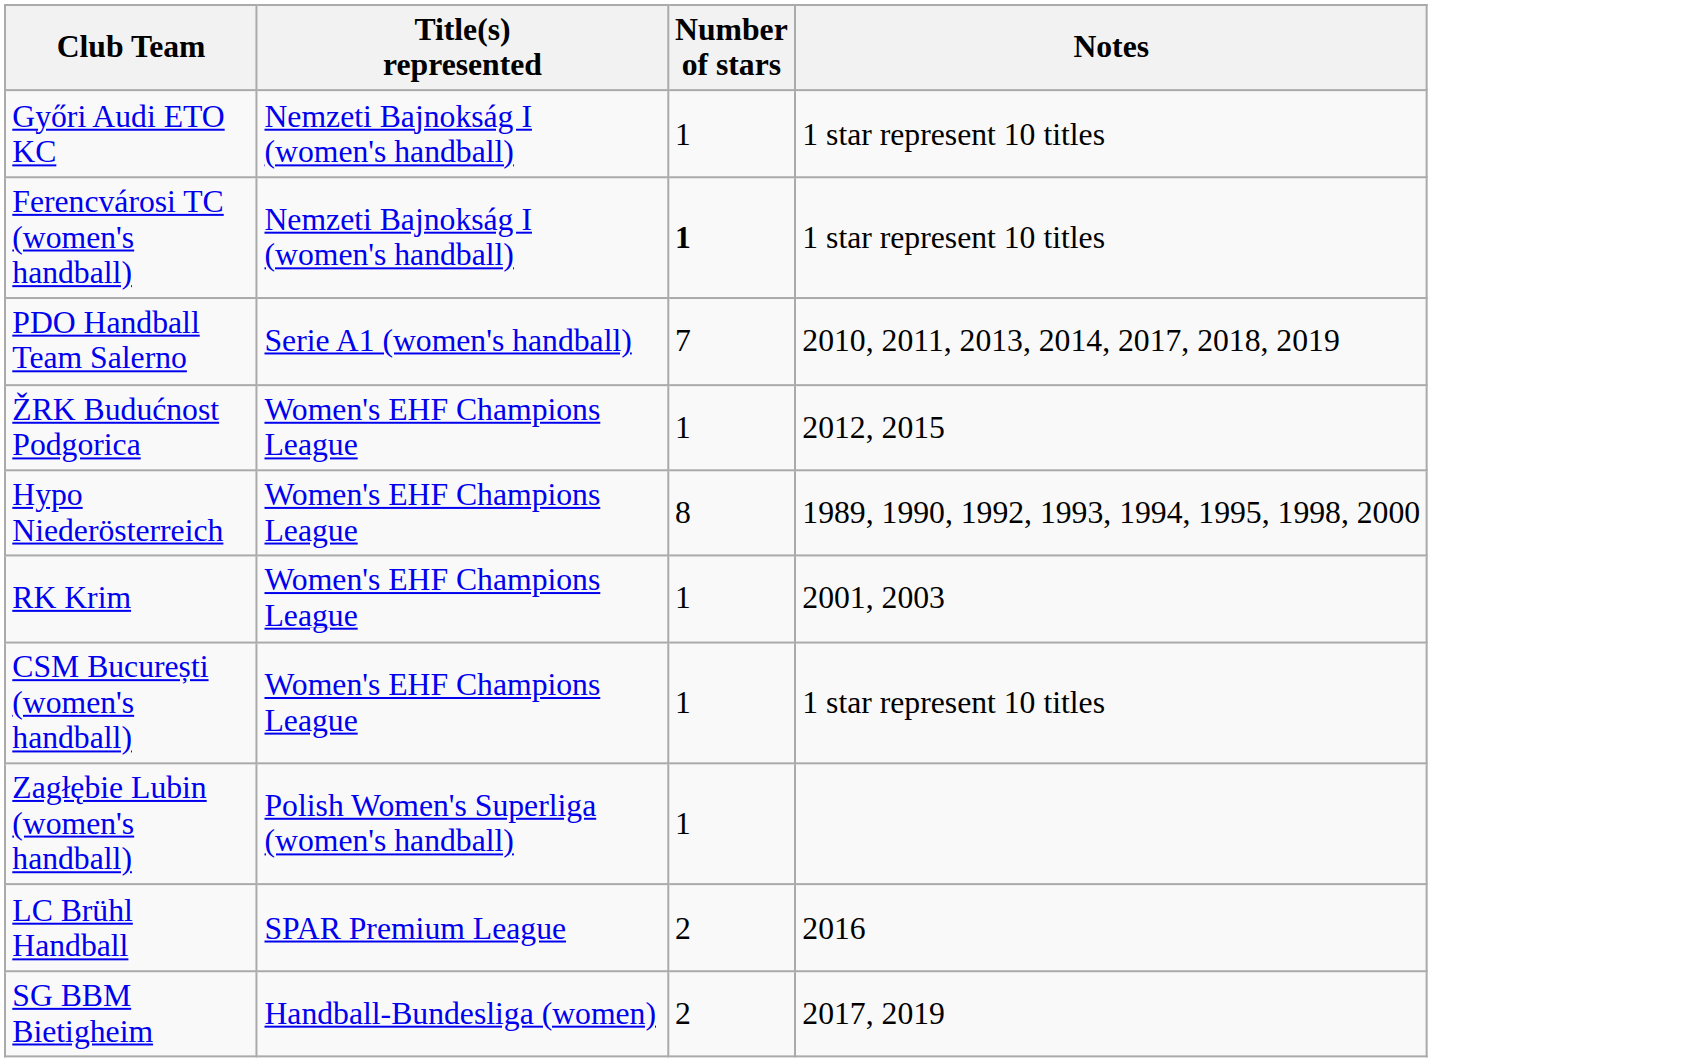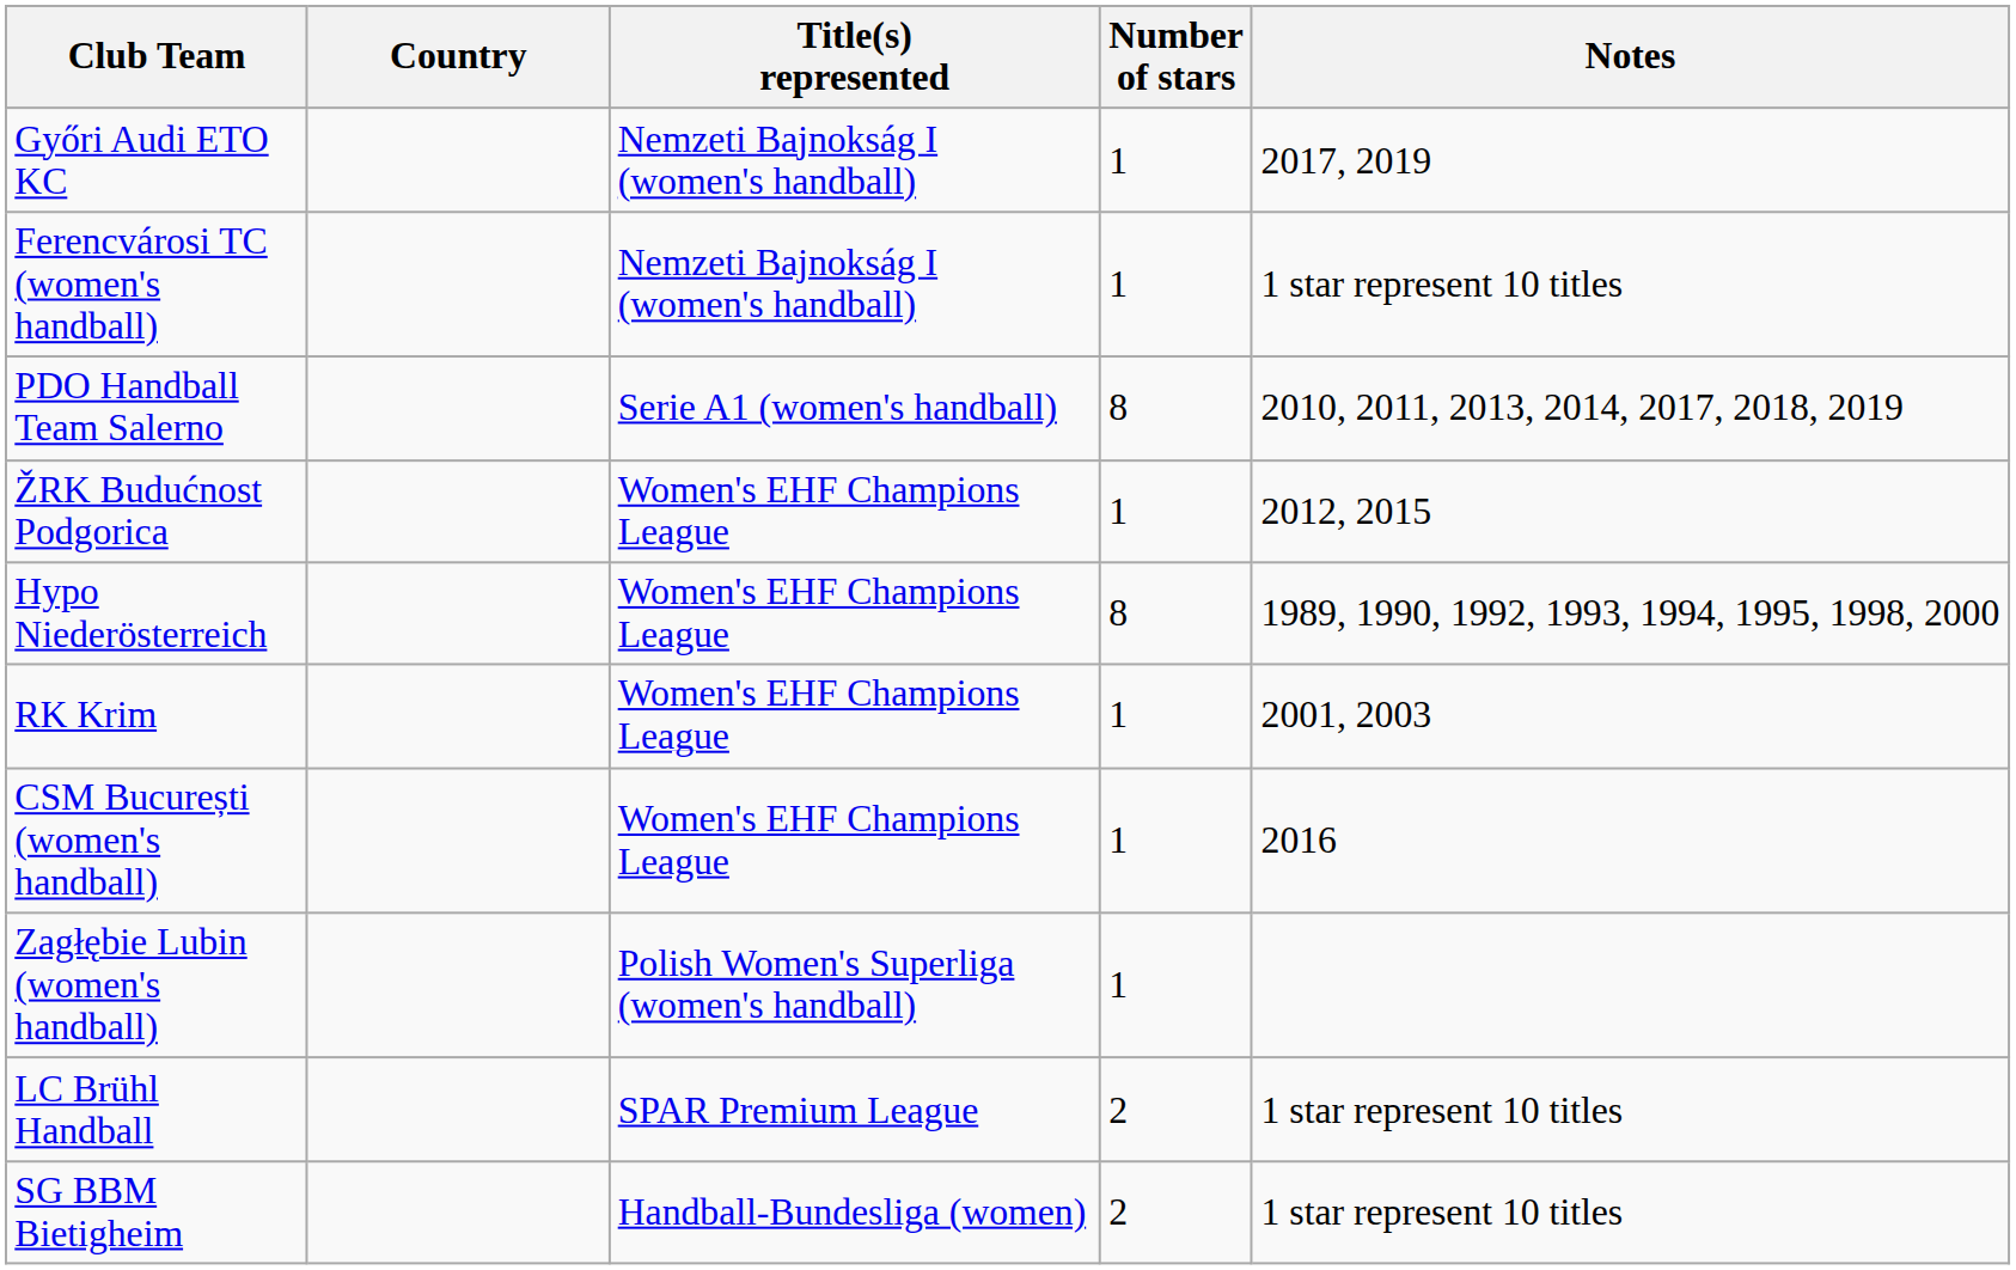+ column: Country
Győri Audi ETO KC | Notes: 1 star represent 10 titles -> 2017, 2019
Ferencvárosi TC (women's handball) | Number of stars: bold -> normal
PDO Handball Team Salerno | Number of stars: 7 -> 8
CSM București (women's handball) | Notes: 1 star represent 10 titles -> 2016
LC Brühl Handball | Notes: 2016 -> 1 star represent 10 titles
SG BBM Bietigheim | Notes: 2017, 2019 -> 1 star represent 10 titles
